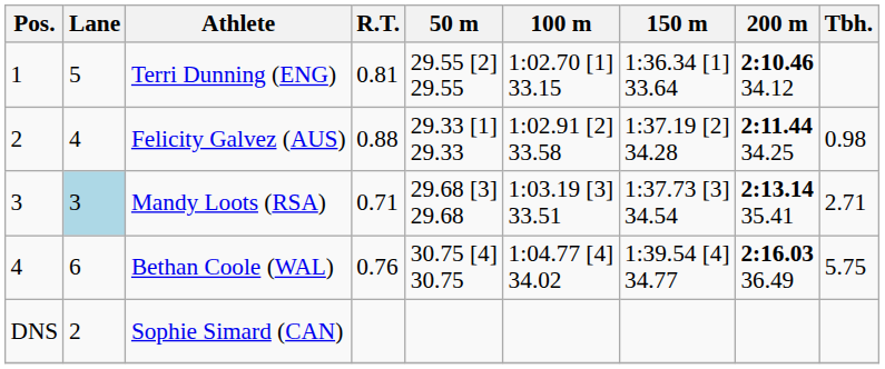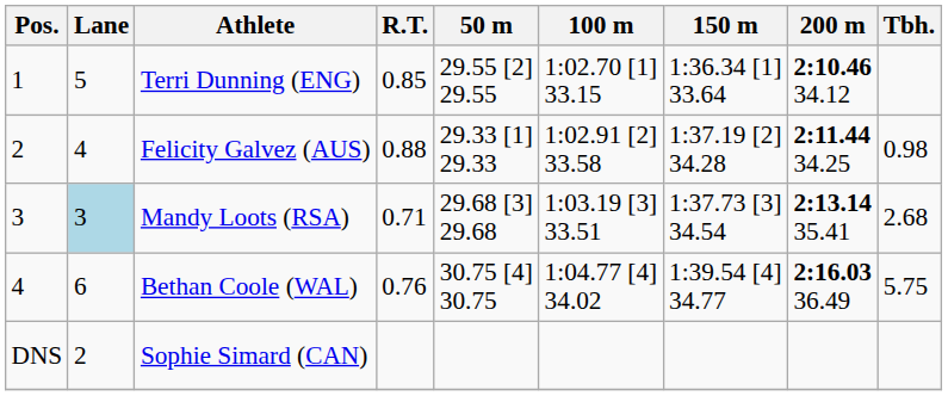Terri Dunning (ENG) | R.T.: 0.81 -> 0.85
Mandy Loots (RSA) | Tbh.: 2.71 -> 2.68
